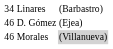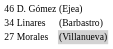rows swapped: D. Gómez <-> Linares
Morales | column 1: 46 -> 27
